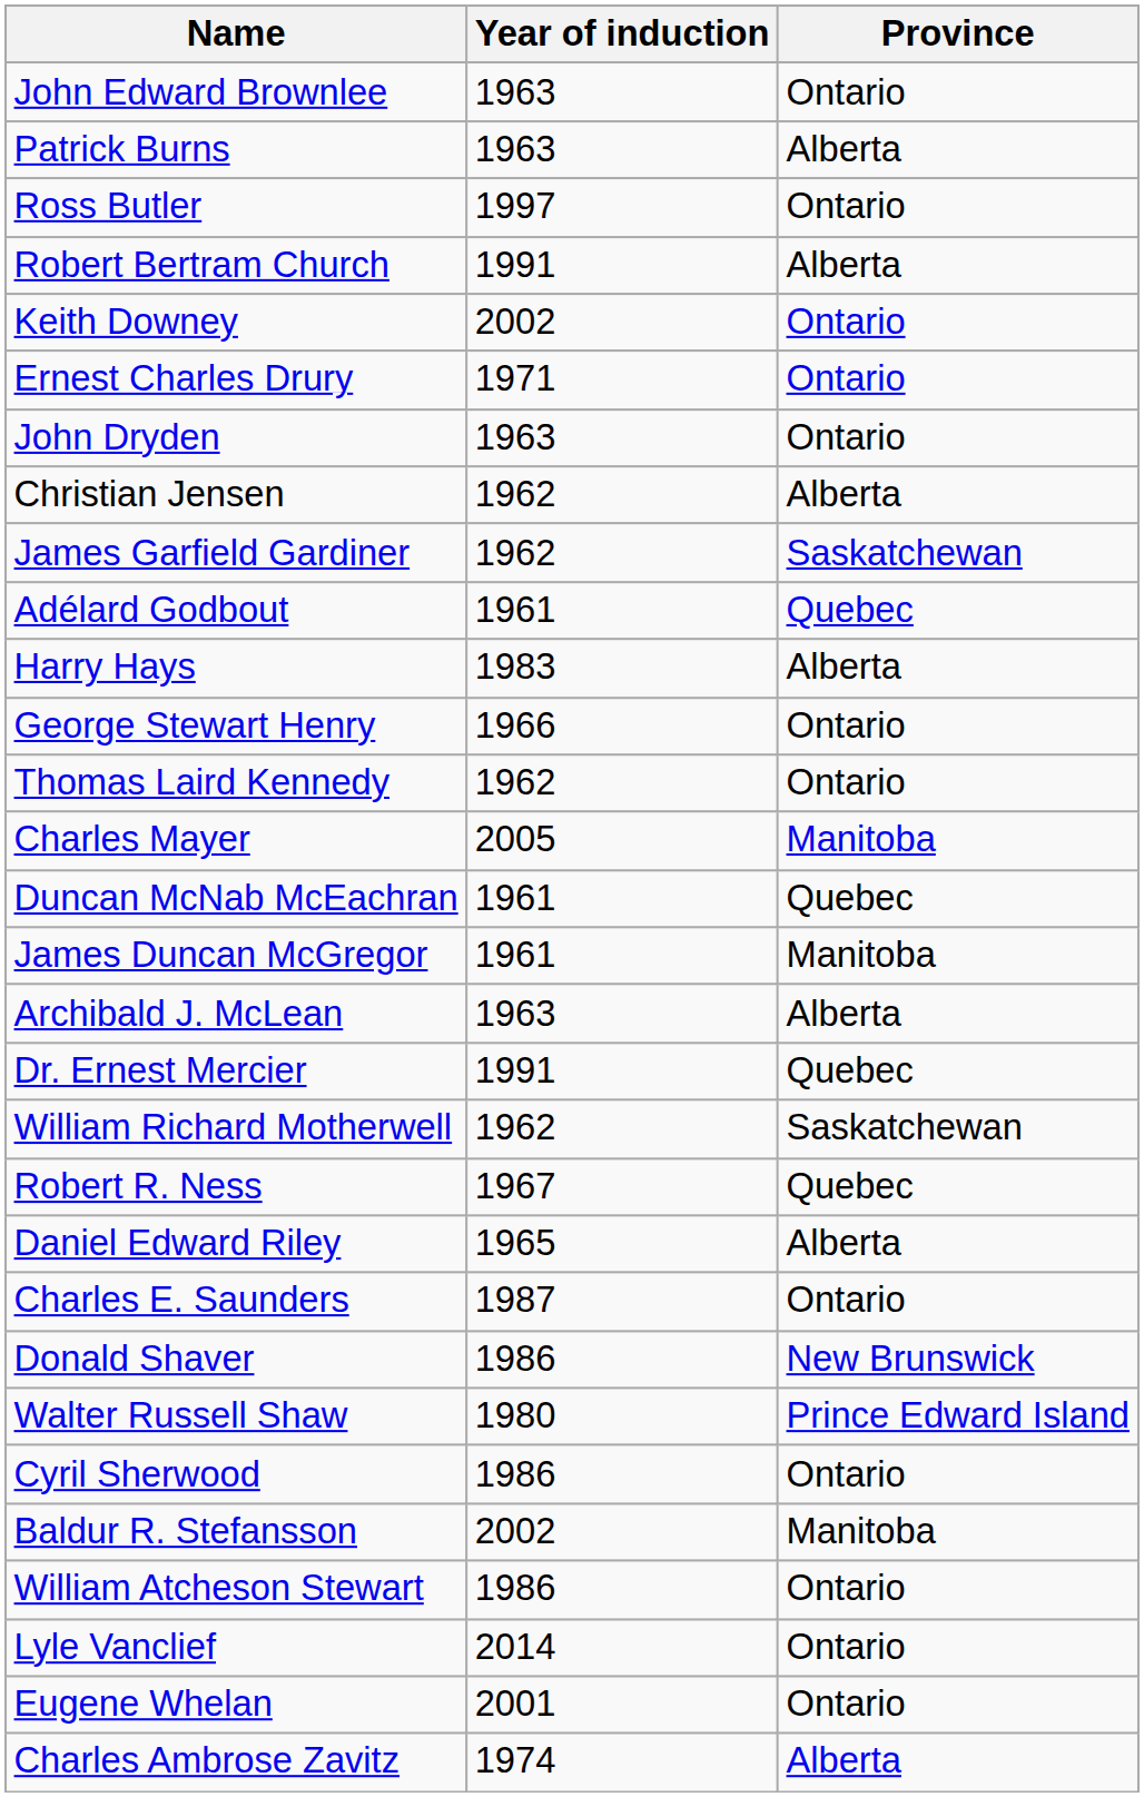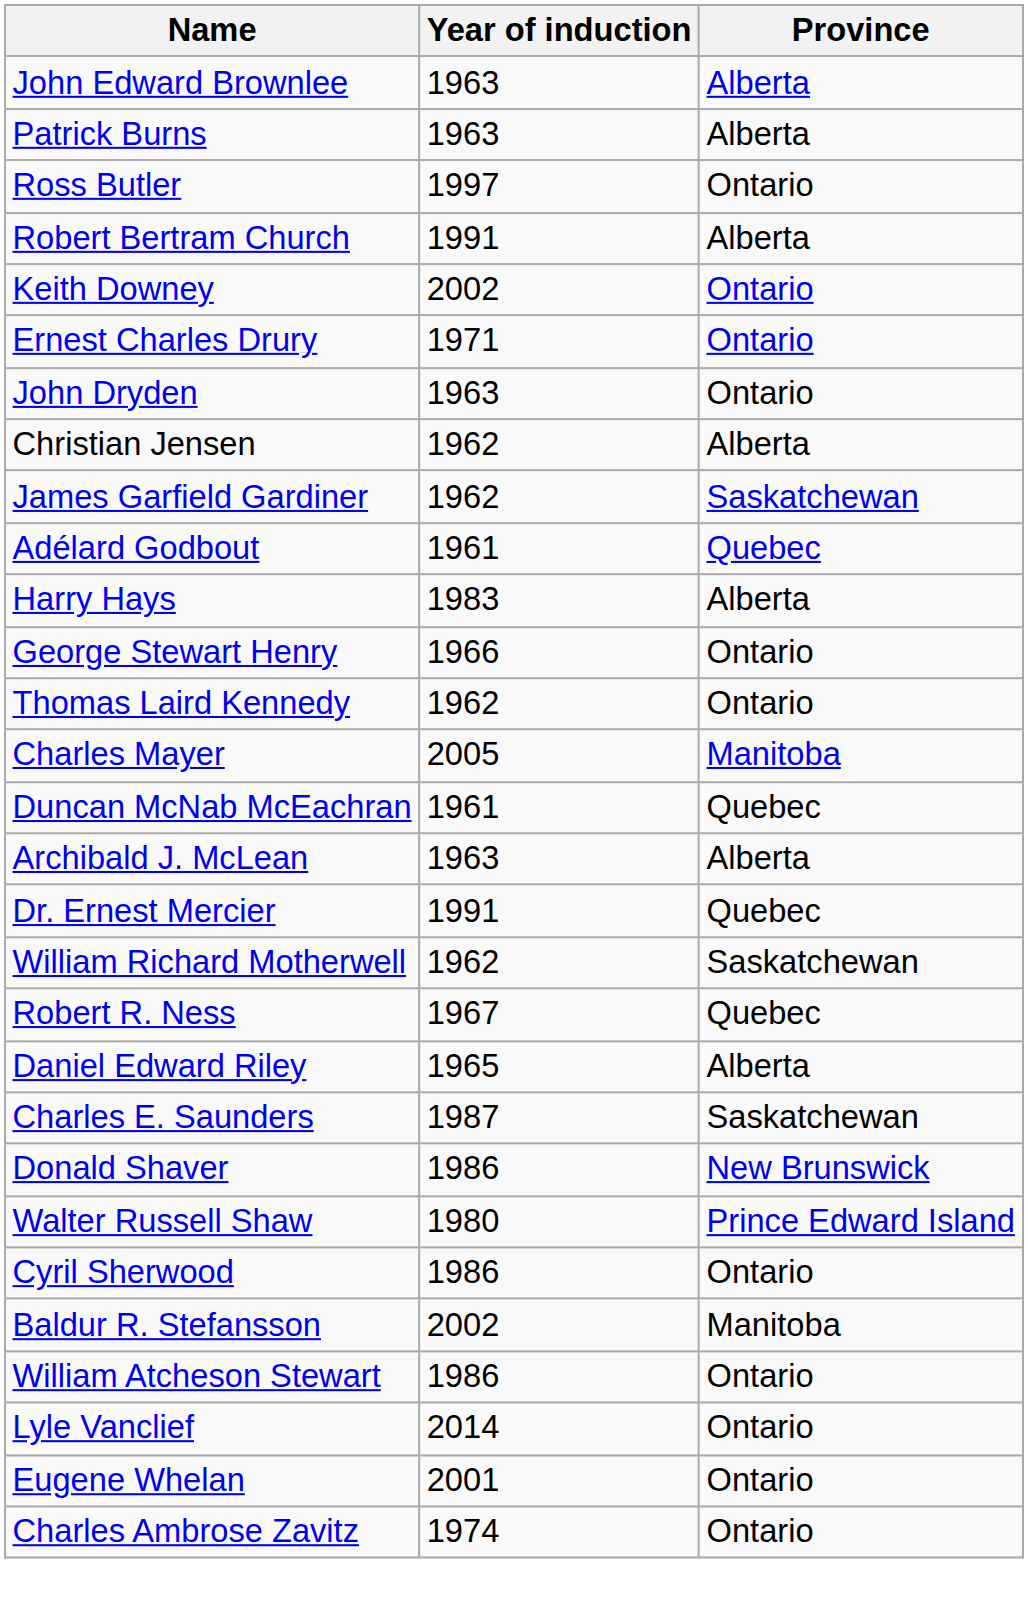John Edward Brownlee | Province: Ontario -> Alberta
- row: James Duncan McGregor | 1961 | Manitoba
Charles E. Saunders | Province: Ontario -> Saskatchewan
Charles Ambrose Zavitz | Province: Alberta -> Ontario
